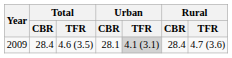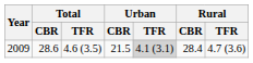2009 | Total / CBR: 28.4 -> 28.6
2009 | Urban / CBR: 28.1 -> 21.5
